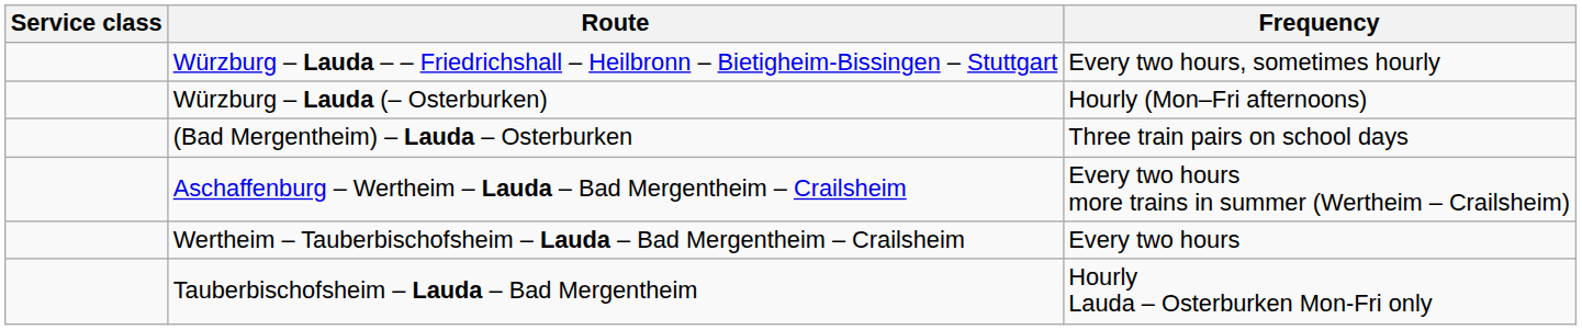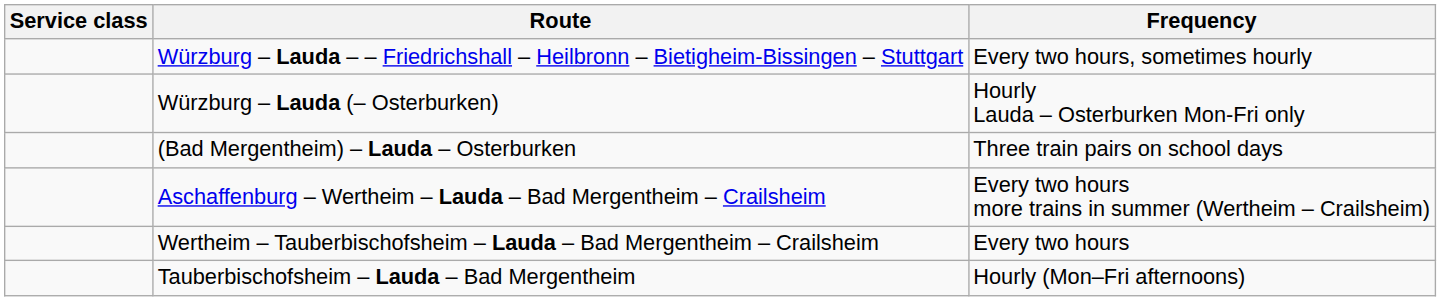Würzburg – Lauda (– Osterburken) | Frequency: Hourly (Mon–Fri afternoons) -> Hourly Lauda – Osterburken Mon-Fri only
Tauberbischofsheim – Lauda – Bad Mergentheim | Frequency: Hourly Lauda – Osterburken Mon-Fri only -> Hourly (Mon–Fri afternoons)
